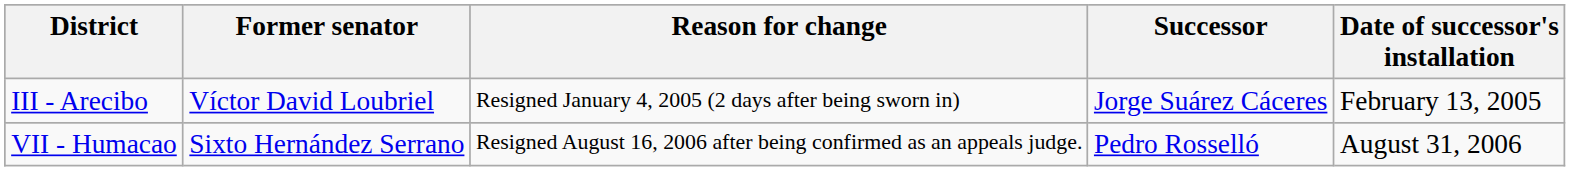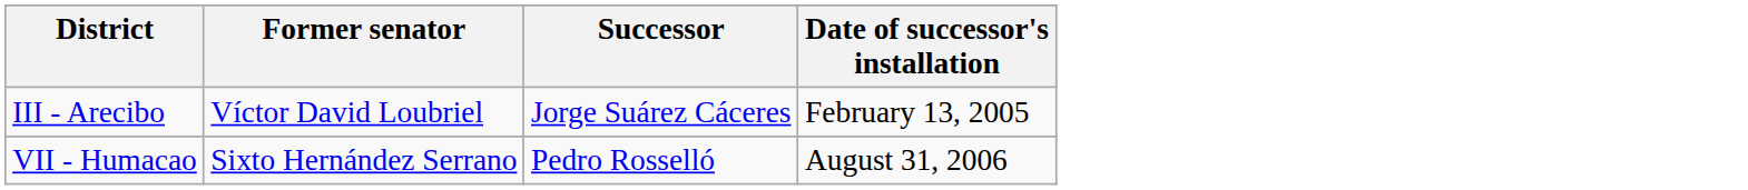- column: Reason for change | Resigned January 4, 2005 (2 days after being sworn in) | Resigned August 16, 2006 after being confirmed as an appeals judge.
